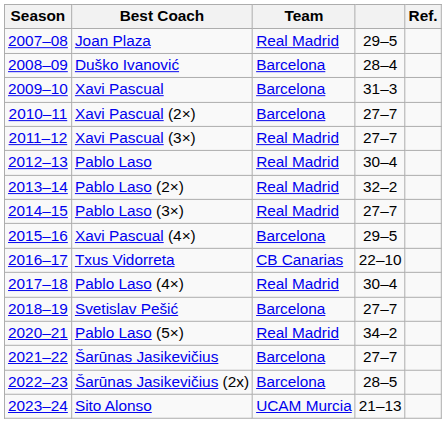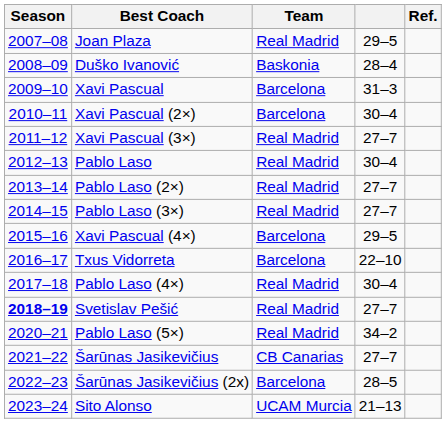Duško Ivanović | Team: Barcelona -> Baskonia
Xavi Pascual (2×) | column 4: 27–7 -> 30–4
Pablo Laso (2×) | column 4: 32–2 -> 27–7
Txus Vidorreta | Team: CB Canarias -> Barcelona
Svetislav Pešić | Season: normal -> bold
Svetislav Pešić | Team: Barcelona -> Real Madrid
Šarūnas Jasikevičius | Team: Barcelona -> CB Canarias
